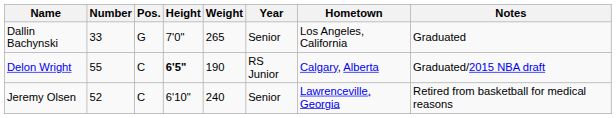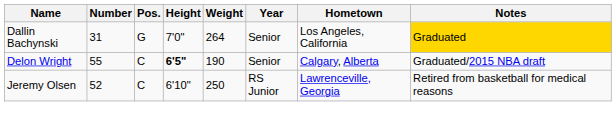Dallin Bachynski | Number: 33 -> 31
Dallin Bachynski | Weight: 265 -> 264
Dallin Bachynski | Notes: no background -> gold background
Delon Wright | Year: RS Junior -> Senior
Jeremy Olsen | Weight: 240 -> 250
Jeremy Olsen | Year: Senior -> RS Junior
